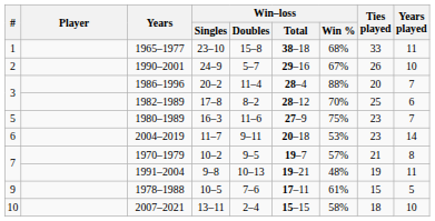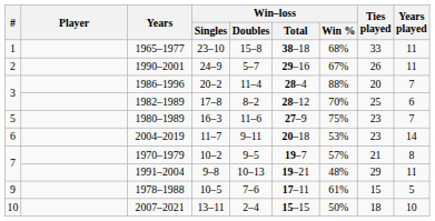1990–2001 | Years played: 10 -> 11
1991–2004 | Ties played: 19 -> 29
2007–2021 | Win–loss / Win %: 58% -> 50%
